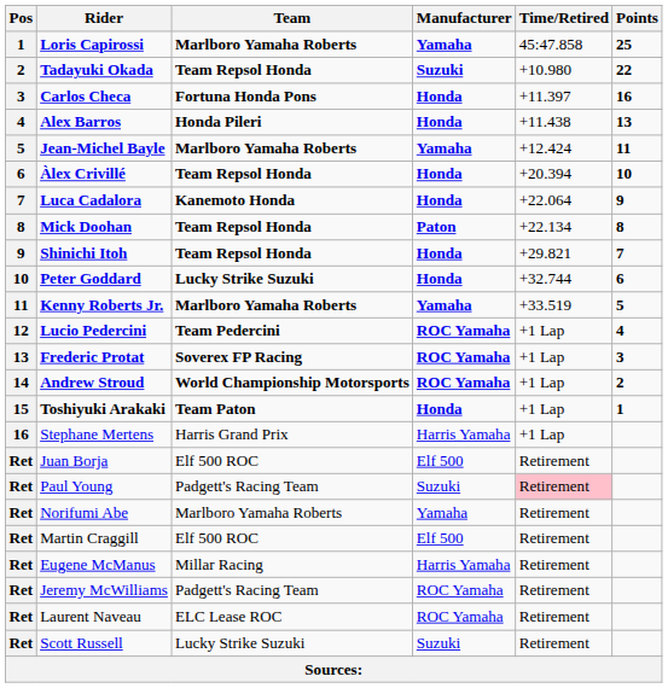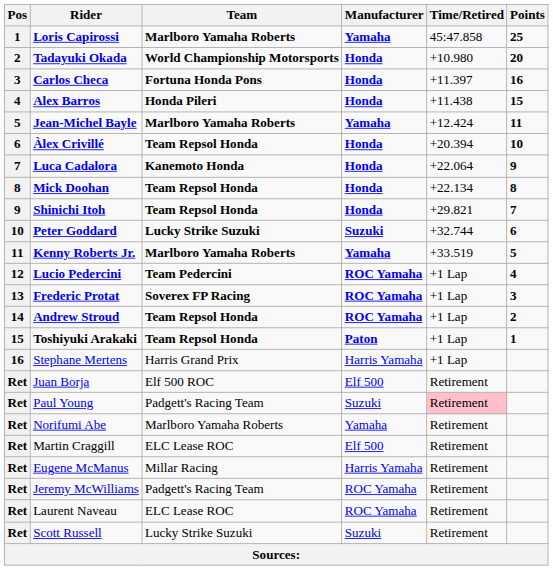Tadayuki Okada | Team: Team Repsol Honda -> World Championship Motorsports
Tadayuki Okada | Manufacturer: Suzuki -> Honda
Tadayuki Okada | Points: 22 -> 20
Alex Barros | Points: 13 -> 15
Mick Doohan | Manufacturer: Paton -> Honda
Peter Goddard | Manufacturer: Honda -> Suzuki
Andrew Stroud | Team: World Championship Motorsports -> Team Repsol Honda
Toshiyuki Arakaki | Team: Team Paton -> Team Repsol Honda
Toshiyuki Arakaki | Manufacturer: Honda -> Paton
Martin Craggill | Team: Elf 500 ROC -> ELC Lease ROC
